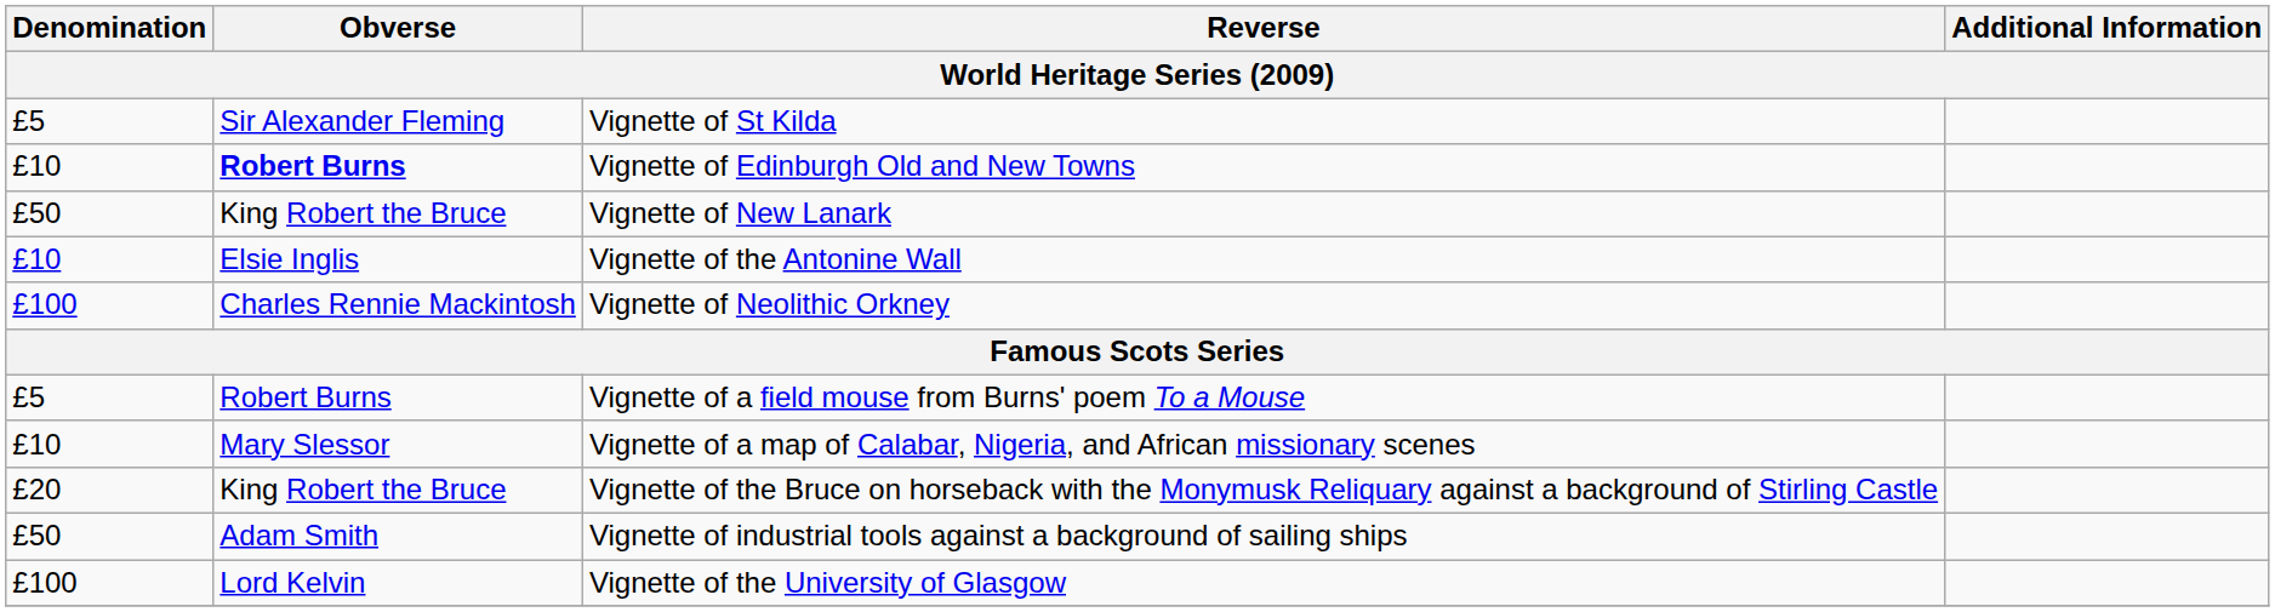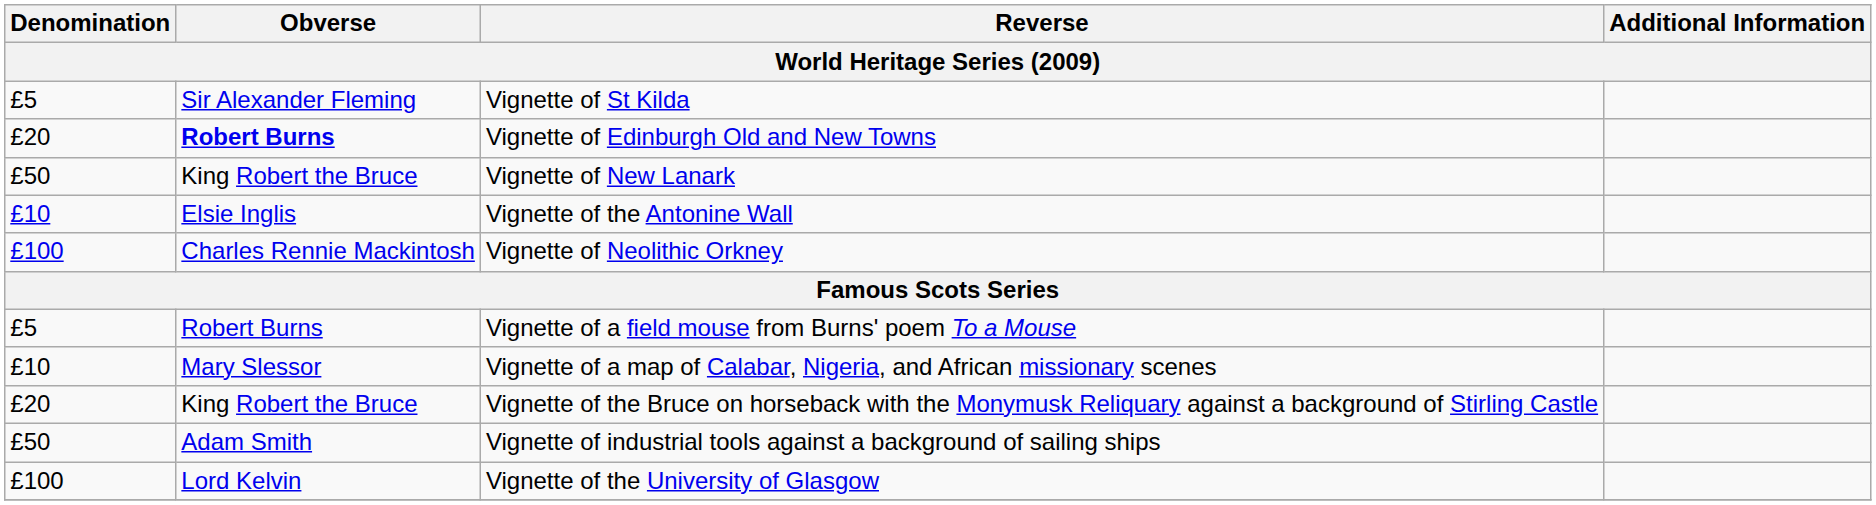Vignette of Edinburgh Old and New Towns | Denomination: £10 -> £20
